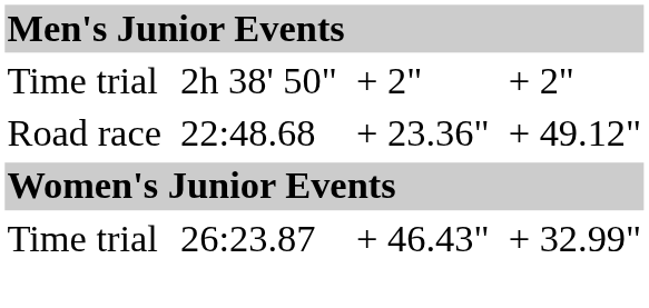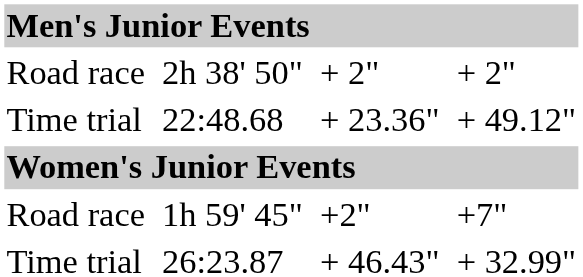2h 38' 50" | column 1: Time trial -> Road race
22:48.68 | column 1: Road race -> Time trial
+ row: Road race | 1h 59' 45" | +2" | +7"
